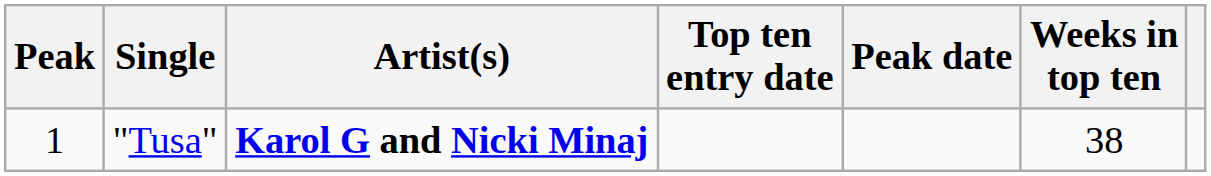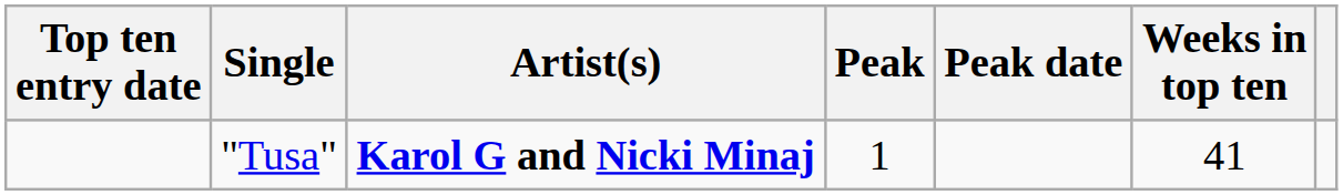columns swapped: Top ten entry date <-> Peak
"Tusa" | Weeks in top ten: 38 -> 41
